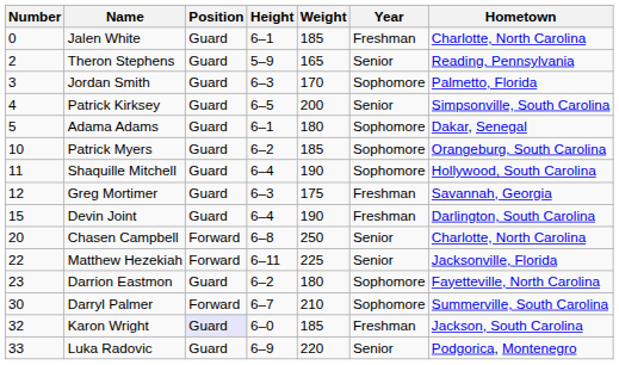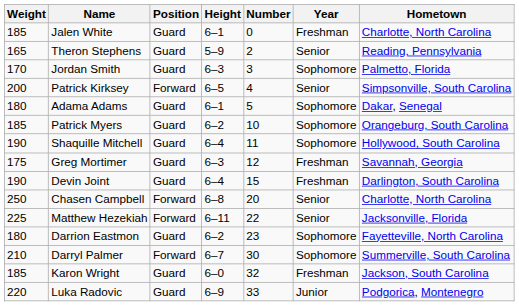columns swapped: Number <-> Weight
Patrick Kirksey | Position: Guard -> Forward
Karon Wright | Position: lavender background -> no background
Luka Radovic | Year: Senior -> Junior
